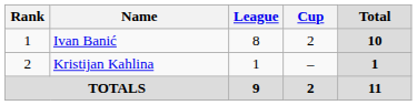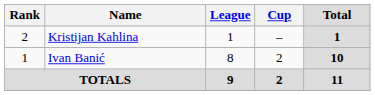rows swapped: Ivan Banić <-> Kristijan Kahlina
